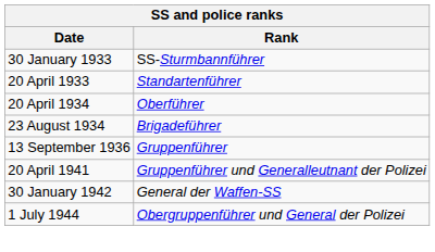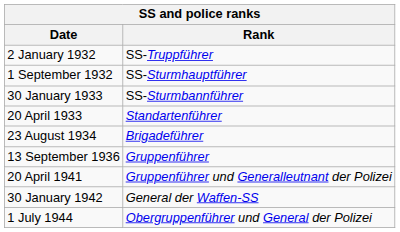+ row: 2 January 1932 | SS-Truppführer
+ row: 1 September 1932 | SS-Sturmhauptführer
- row: 20 April 1934 | Oberführer
